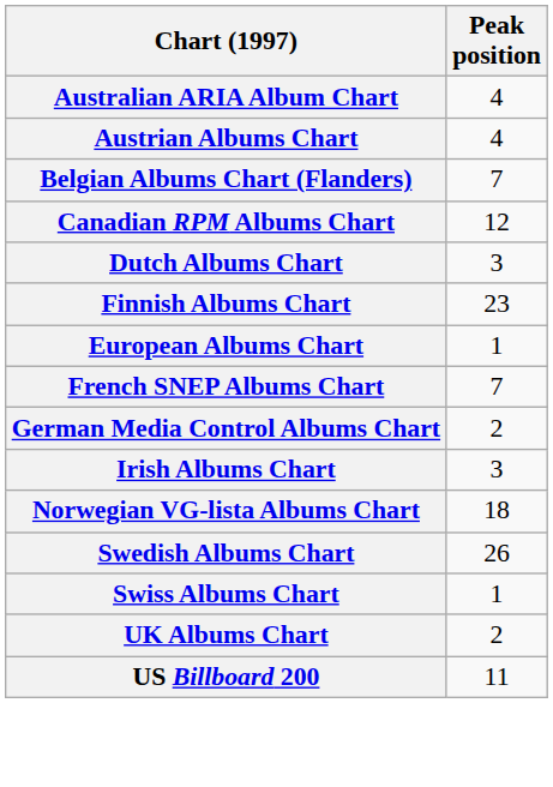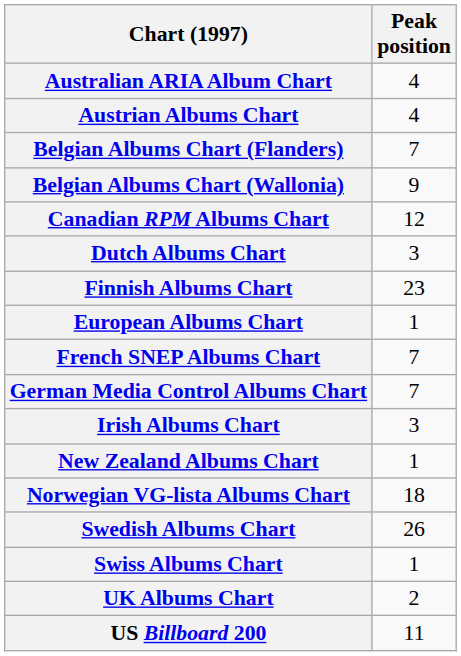+ row: Belgian Albums Chart (Wallonia) | 9
German Media Control Albums Chart | Peak position: 2 -> 7
+ row: New Zealand Albums Chart | 1
